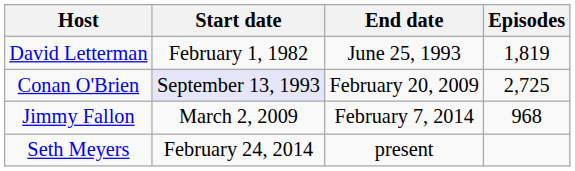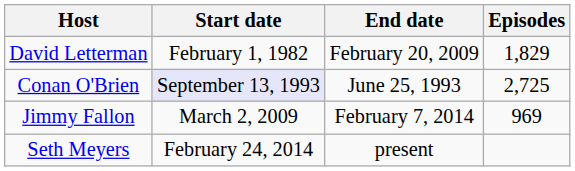David Letterman | End date: June 25, 1993 -> February 20, 2009
David Letterman | Episodes: 1,819 -> 1,829
Conan O'Brien | End date: February 20, 2009 -> June 25, 1993
Jimmy Fallon | Episodes: 968 -> 969
